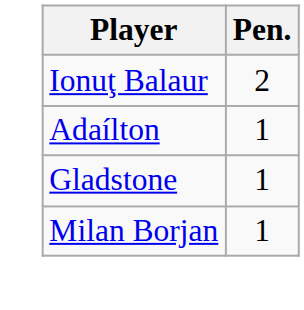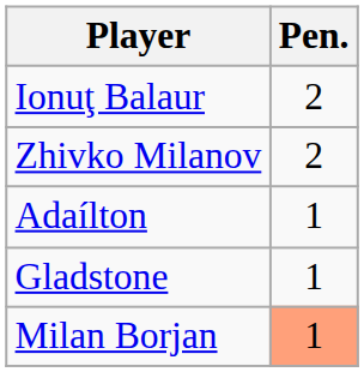+ row: Zhivko Milanov | 2
Milan Borjan | Pen.: no background -> lightsalmon background
